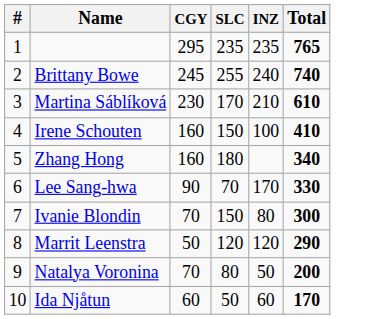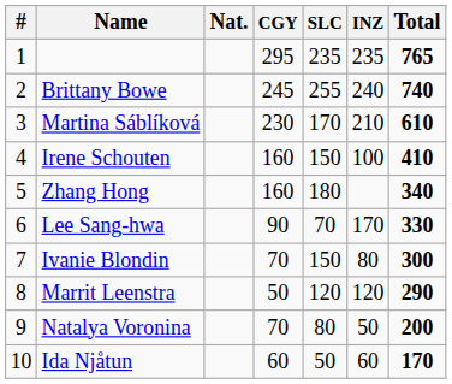+ column: Nat.
